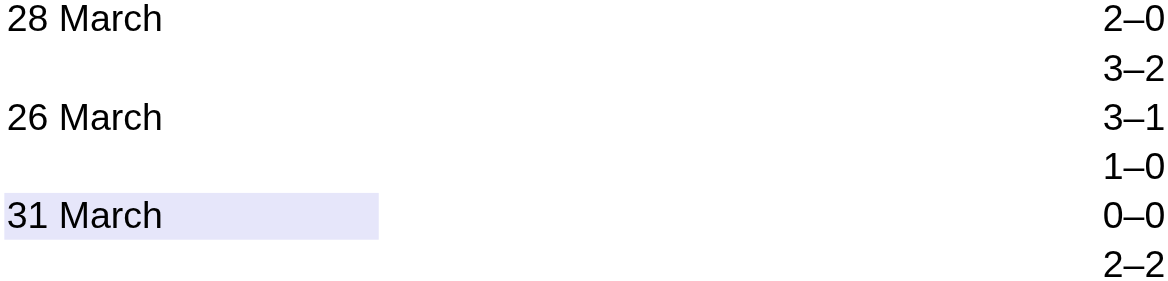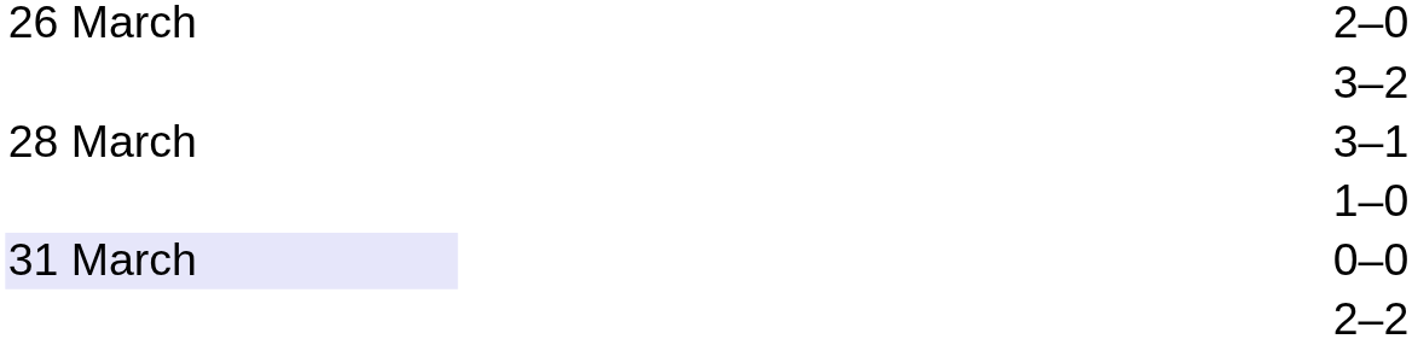2–0 | column 1: 28 March -> 26 March
3–1 | column 1: 26 March -> 28 March
